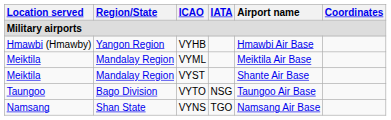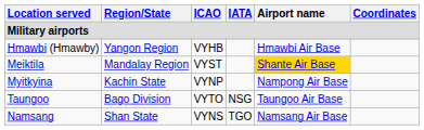- row: Meiktila | Mandalay Region | VYML | Meiktila Air Base
VYST | Airport name: no background -> gold background
+ row: Myitkyina | Kachin State | VYNP | Nampong Air Base
